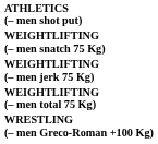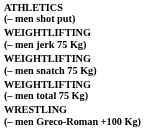rows swapped: WEIGHTLIFTING (– men snatch 75 Kg) <-> WEIGHTLIFTING (– men jerk 75 Kg)
